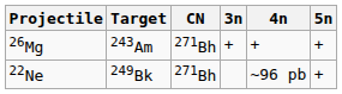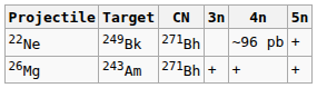rows swapped: 26Mg <-> 22Ne
